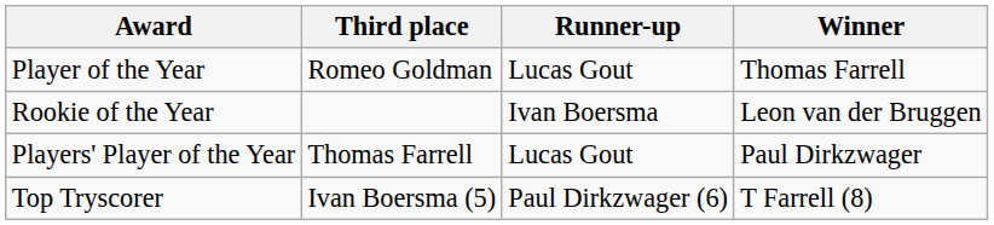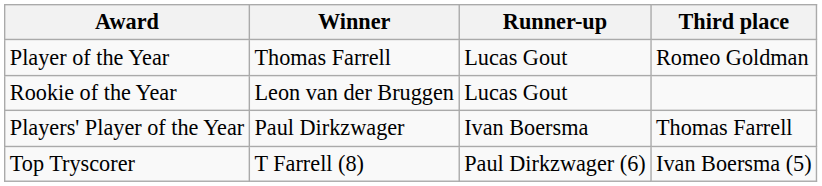columns swapped: Winner <-> Third place
Rookie of the Year | Runner-up: Ivan Boersma -> Lucas Gout
Players' Player of the Year | Runner-up: Lucas Gout -> Ivan Boersma
